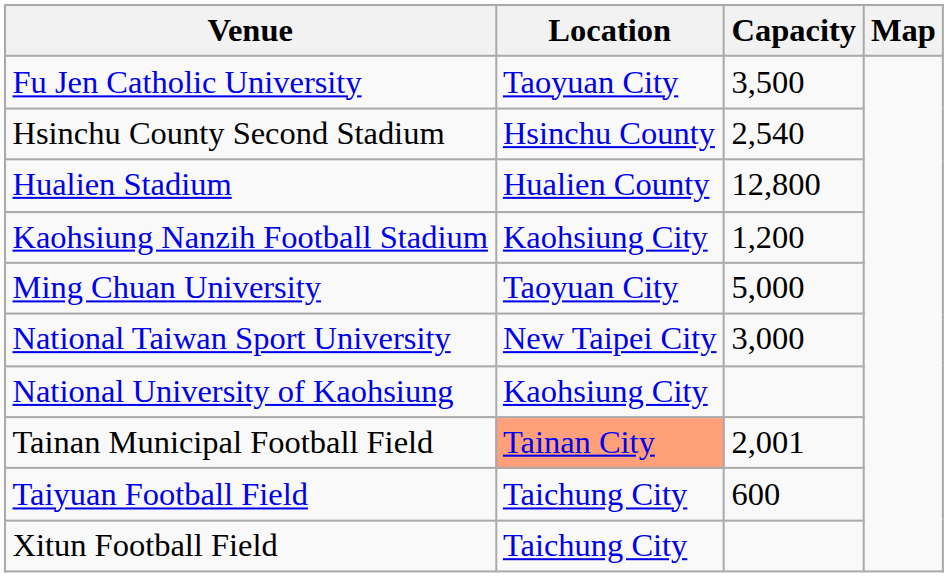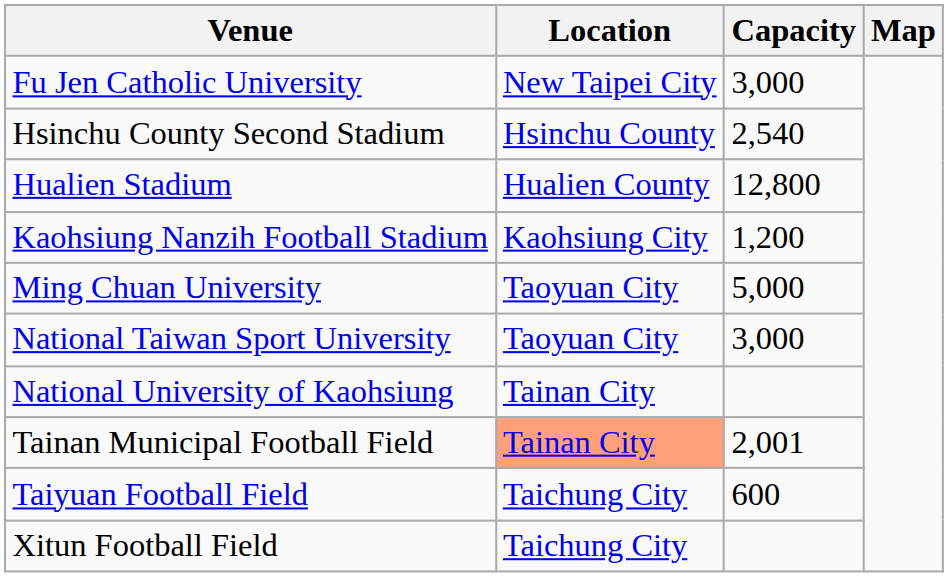Fu Jen Catholic University | Location: Taoyuan City -> New Taipei City
Fu Jen Catholic University | Capacity: 3,500 -> 3,000
National Taiwan Sport University | Location: New Taipei City -> Taoyuan City
National University of Kaohsiung | Location: Kaohsiung City -> Tainan City
